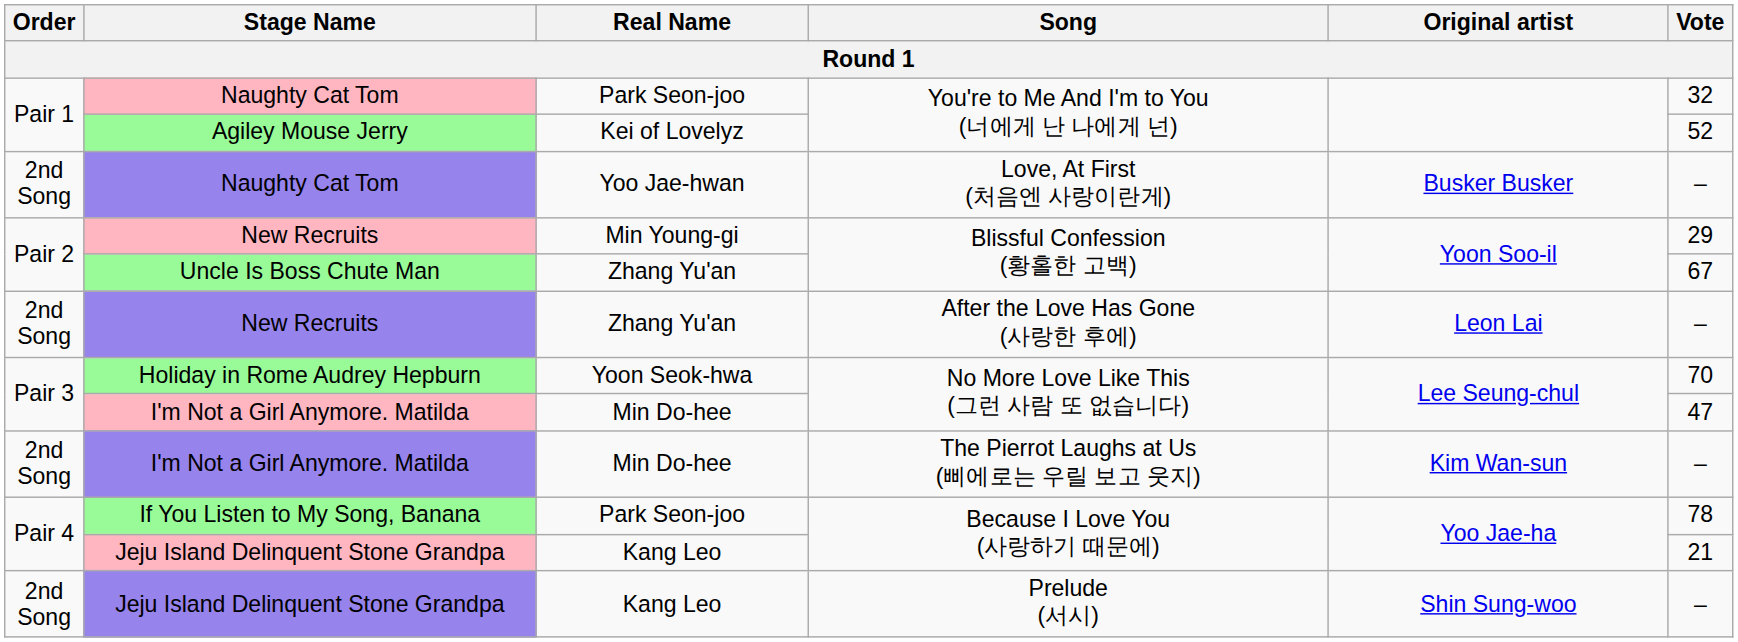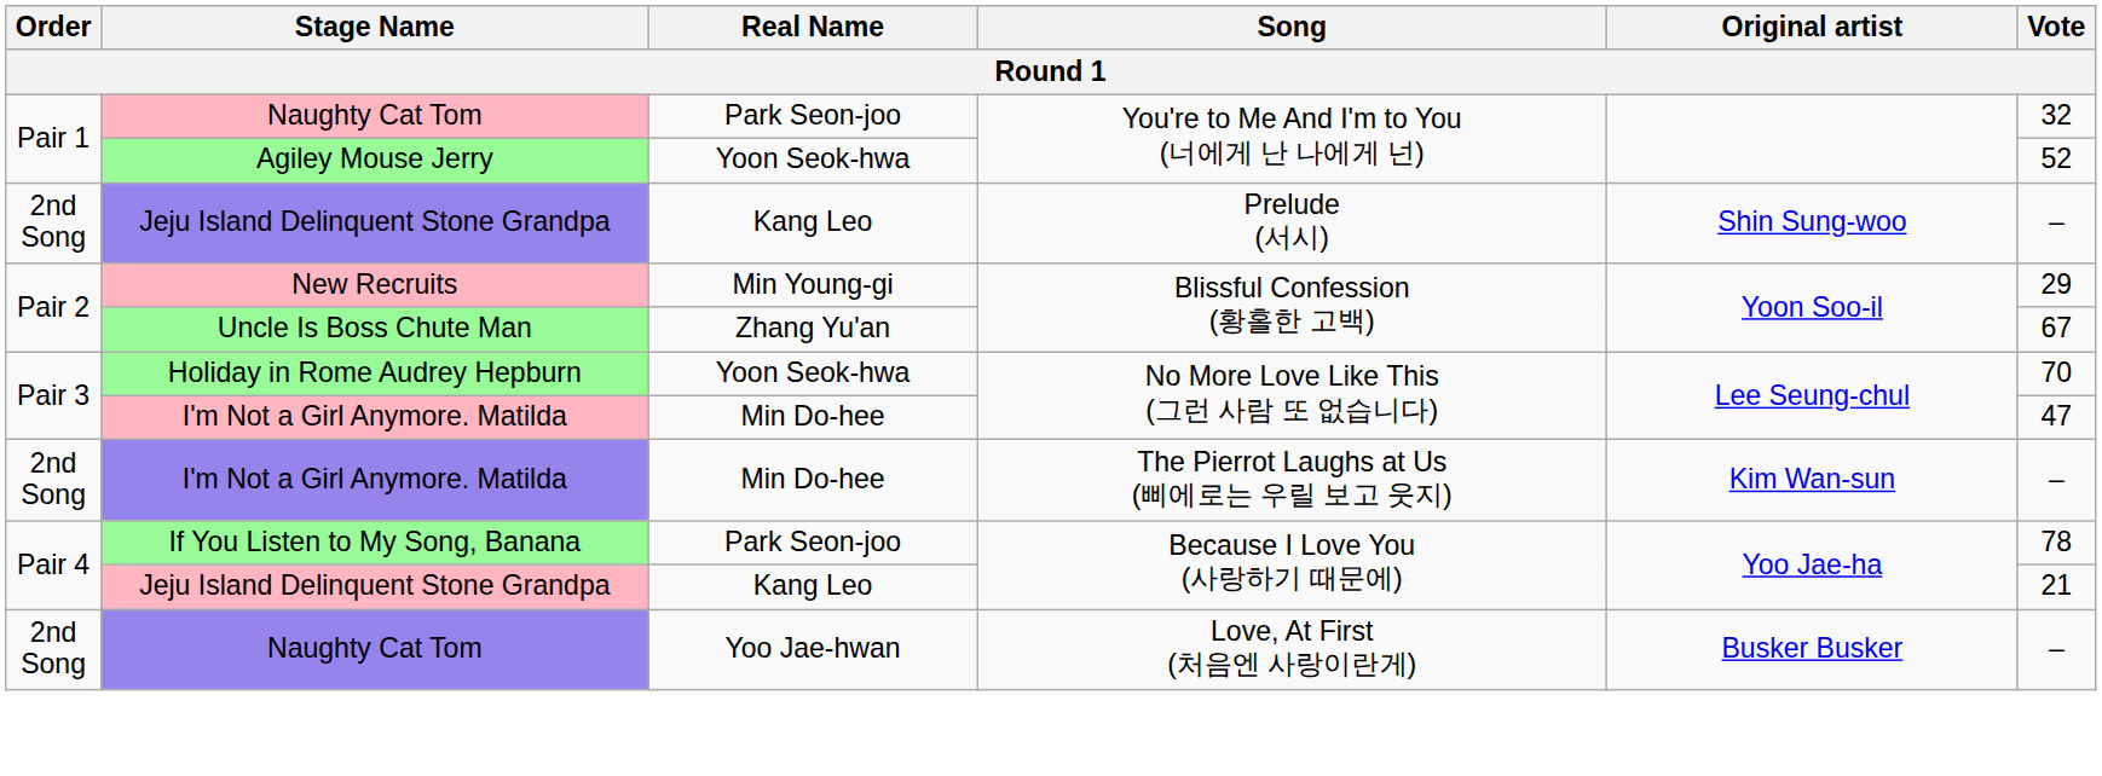Agiley Mouse Jerry | Real Name: Kei of Lovelyz -> Yoon Seok-hwa
rows swapped: Naughty Cat Tom / Love, At First (처음엔 사랑이란게) <-> Jeju Island Delinquent Stone Grandpa / Prelude (서시)
- row: 2nd Song | New Recruits | Zhang Yu'an | After the Love Has Gone (사랑한 후에) | Leon Lai | –
